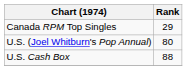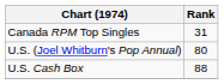Canada RPM Top Singles | Rank: 29 -> 31
